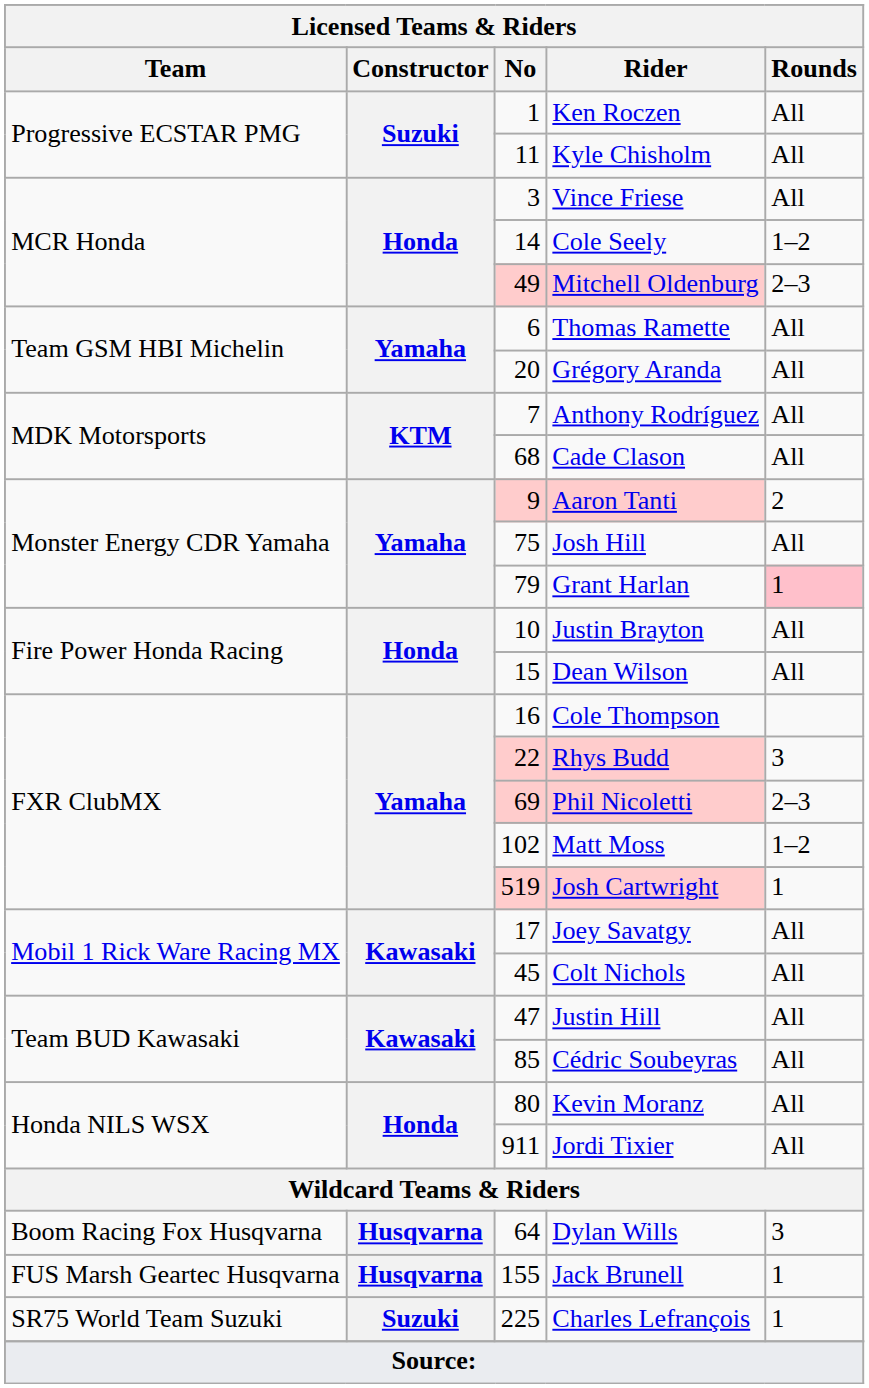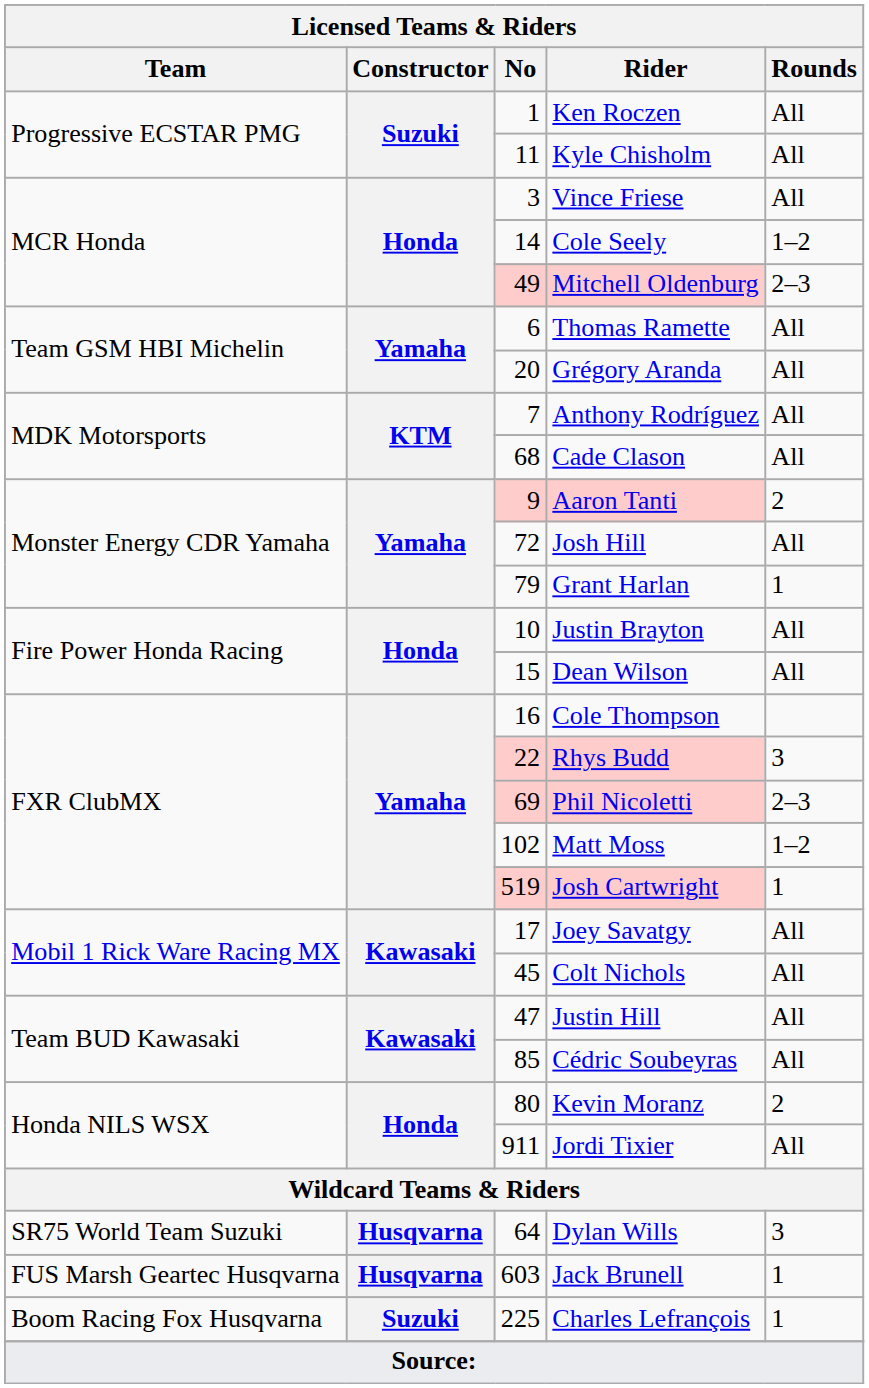Josh Hill | No: 75 -> 72
Grant Harlan | Rounds: pink background -> no background
Kevin Moranz | Rounds: All -> 2
Dylan Wills | Team: Boom Racing Fox Husqvarna -> SR75 World Team Suzuki
Jack Brunell | No: 155 -> 603
Charles Lefrançois | Team: SR75 World Team Suzuki -> Boom Racing Fox Husqvarna
